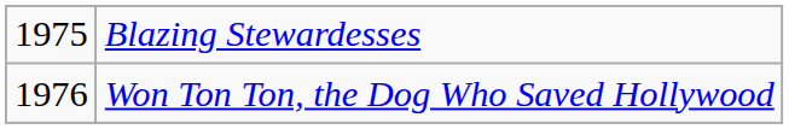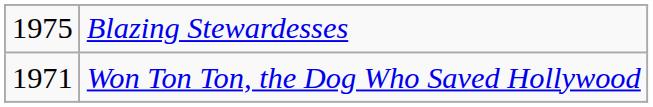Won Ton Ton, the Dog Who Saved Hollywood | column 1: 1976 -> 1971
